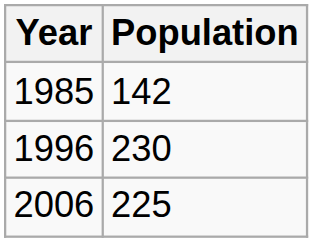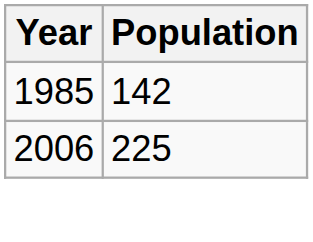- row: 1996 | 230
